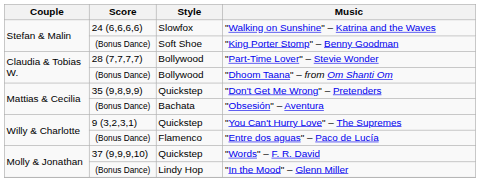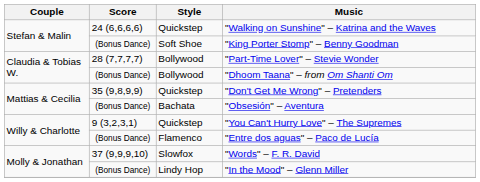"Walking on Sunshine" – Katrina and the Waves | Style: Slowfox -> Quickstep
"Words" – F. R. David | Style: Quickstep -> Slowfox
